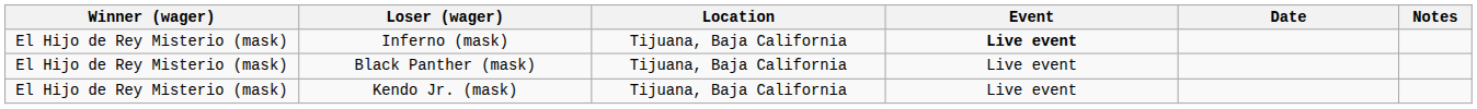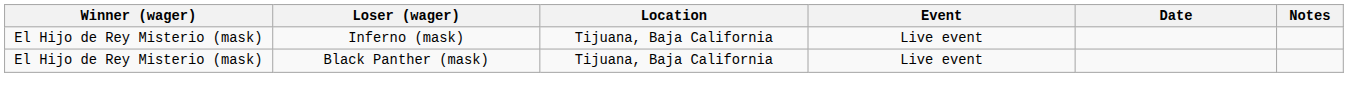Inferno (mask) | Event: bold -> normal
- row: El Hijo de Rey Misterio (mask) | Kendo Jr. (mask) | Tijuana, Baja California | Live event
